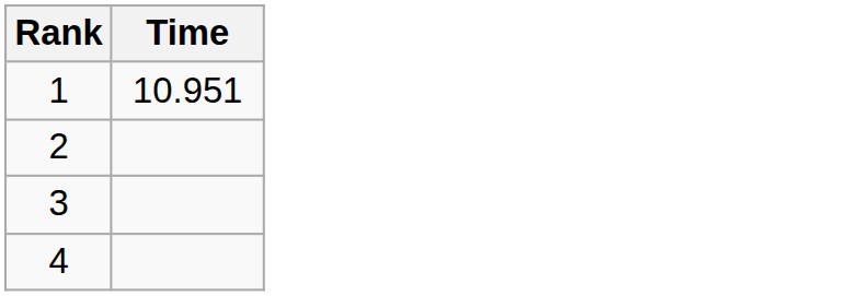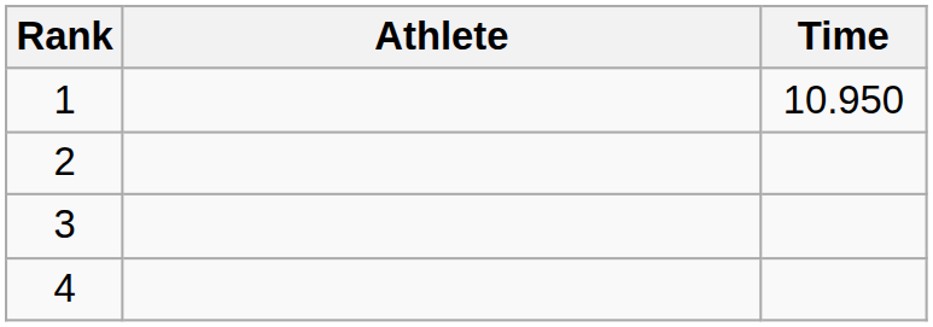+ column: Athlete
1 | Time: 10.951 -> 10.950
